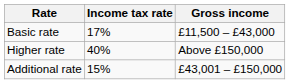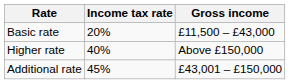Basic rate | Income tax rate: 17% -> 20%
Additional rate | Income tax rate: 15% -> 45%
